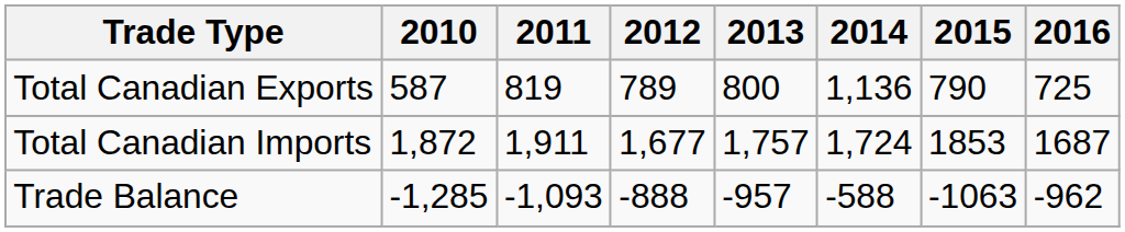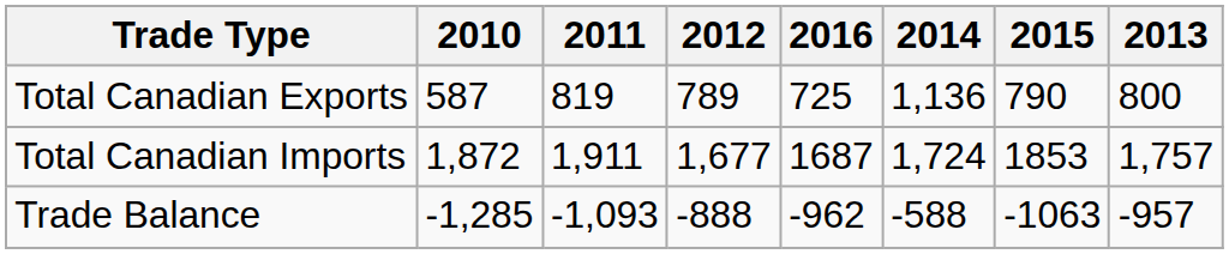columns swapped: 2013 <-> 2016
